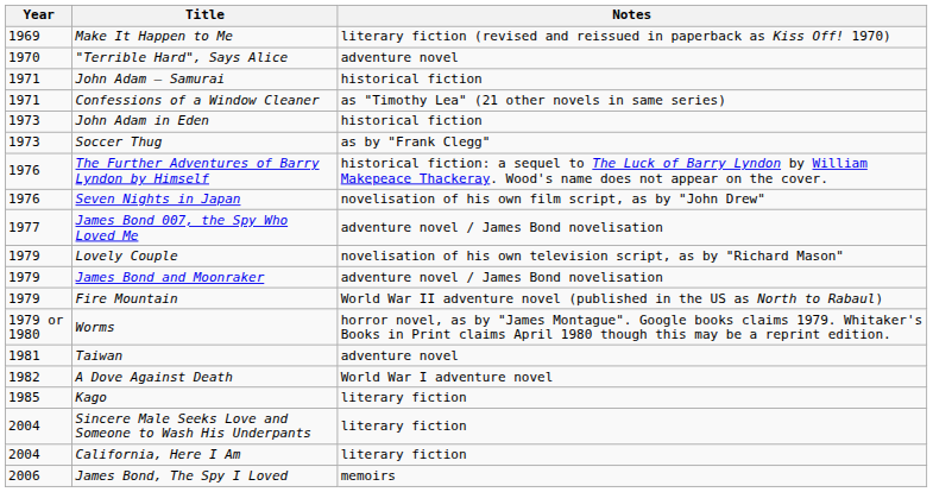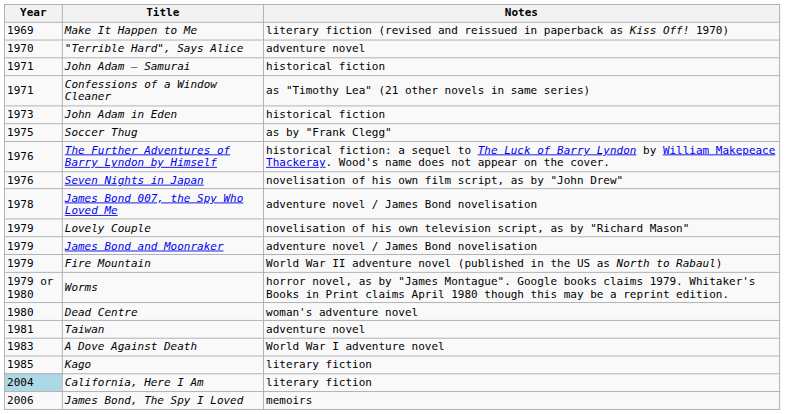Soccer Thug | Year: 1973 -> 1975
James Bond 007, the Spy Who Loved Me | Year: 1977 -> 1978
+ row: 1980 | Dead Centre | woman's adventure novel
A Dove Against Death | Year: 1982 -> 1983
- row: 2004 | Sincere Male Seeks Love and Someone to Wash His Underpants | literary fiction
California, Here I Am | Year: no background -> lightblue background
